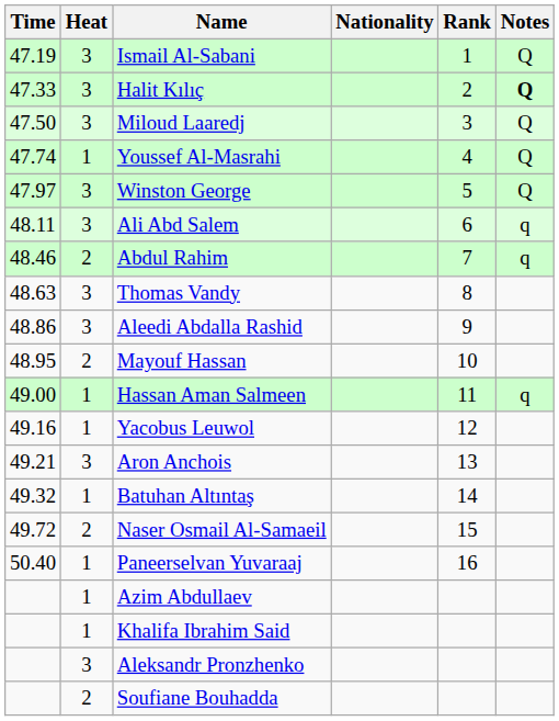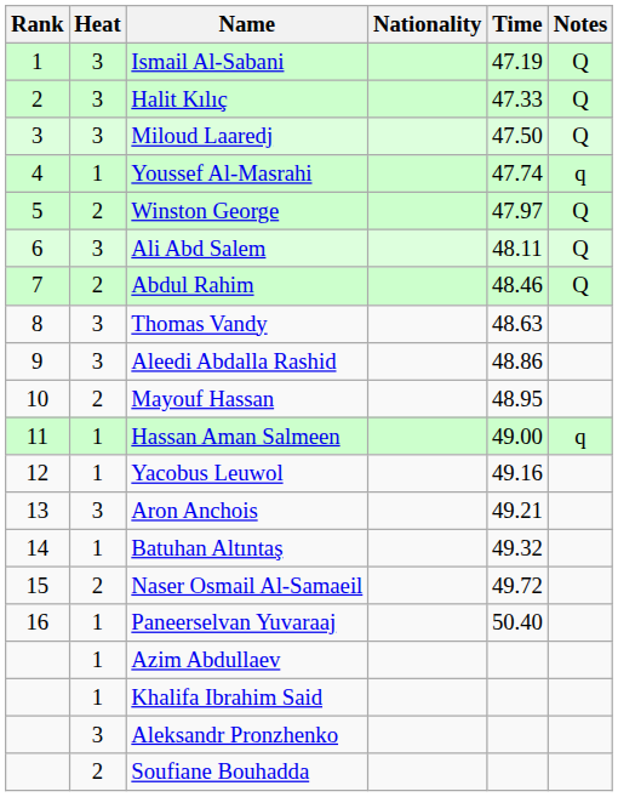columns swapped: Rank <-> Time
Halit Kılıç | Notes: bold -> normal
Youssef Al-Masrahi | Notes: Q -> q
Winston George | Heat: 3 -> 2
Ali Abd Salem | Notes: q -> Q
Abdul Rahim | Notes: q -> Q
